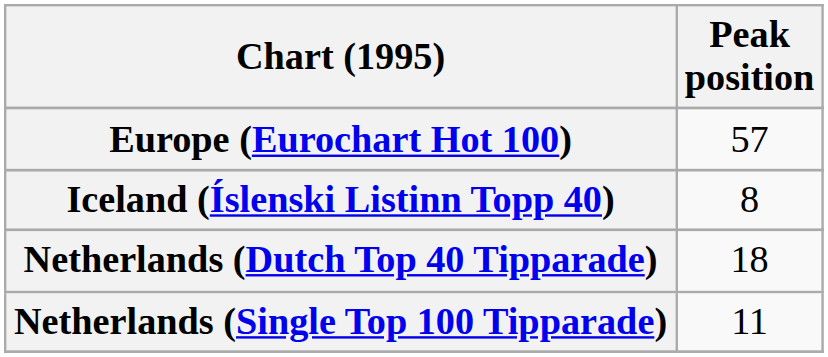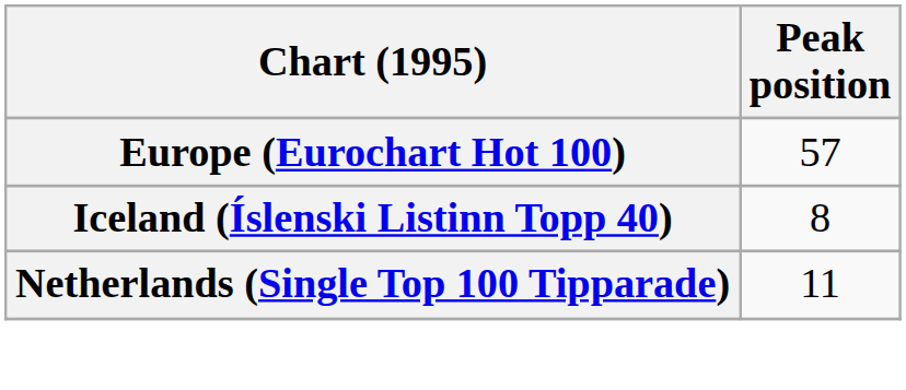- row: Netherlands (Dutch Top 40 Tipparade) | 18
